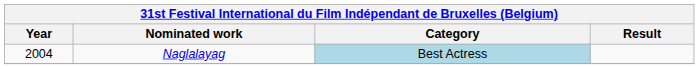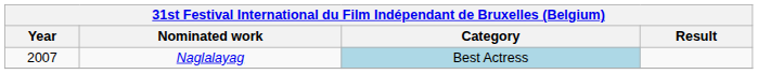Naglalayag | Year: 2004 -> 2007
